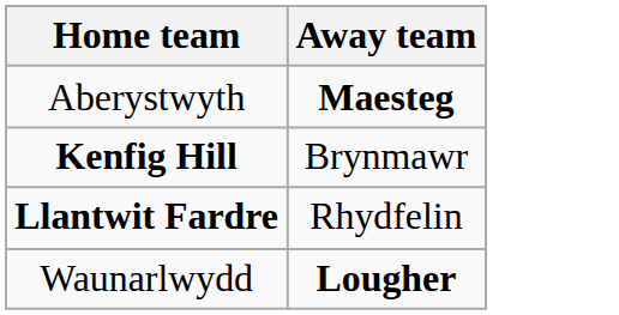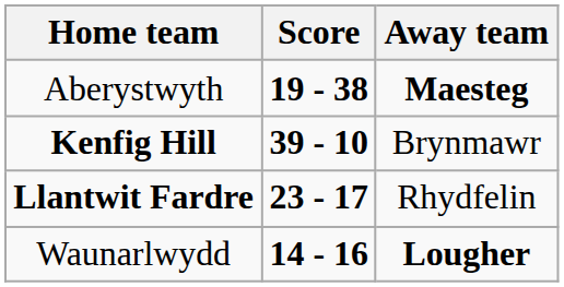+ column: Score | 19 - 38 | 39 - 10 | 23 - 17 | 14 - 16
